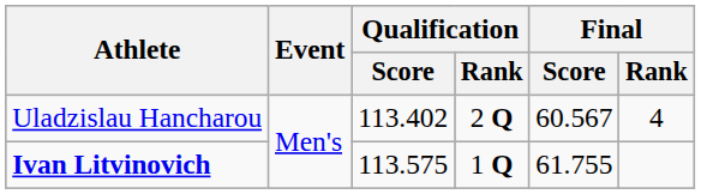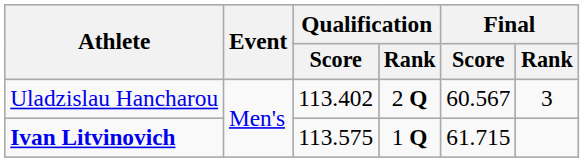Uladzislau Hancharou | Final / Rank: 4 -> 3
Ivan Litvinovich | Final / Score: 61.755 -> 61.715
